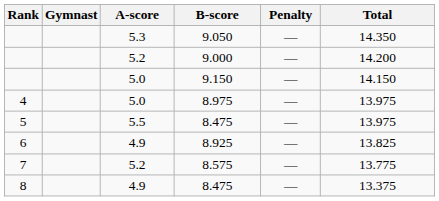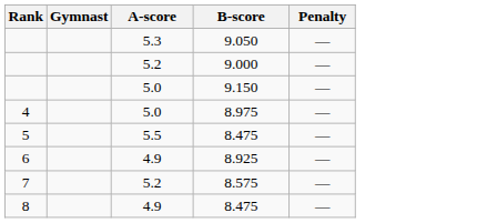- column: Total | 14.350 | 14.200 | 14.150 | 13.975 | 13.975 | 13.825 | 13.775 | 13.375
